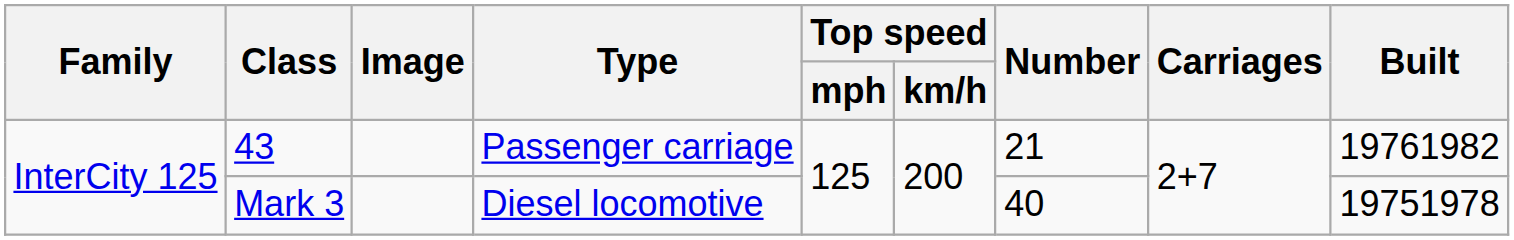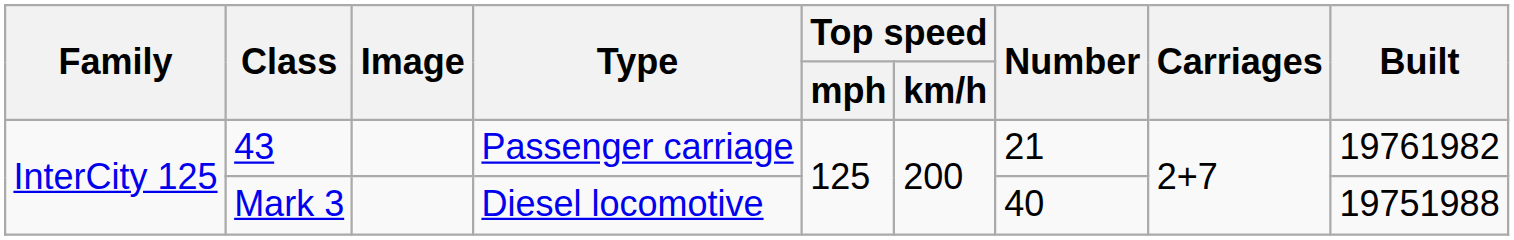Mark 3 | Built: 19751978 -> 19751988
